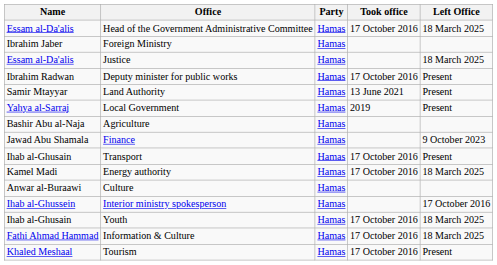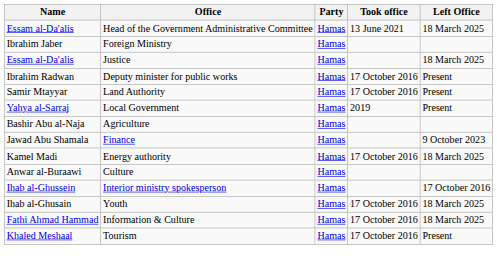Head of the Government Administrative Committee | Took office: 17 October 2016 -> 13 June 2021
Land Authority | Took office: 13 June 2021 -> 17 October 2016
- row: Ihab al-Ghusain | Transport | Hamas | 17 October 2016 | Present
